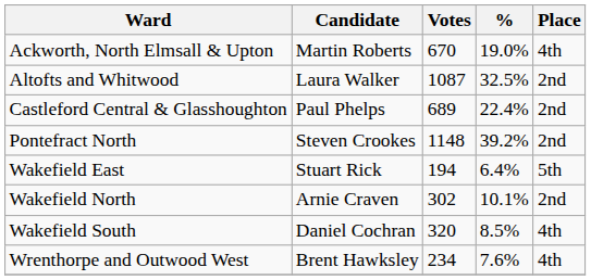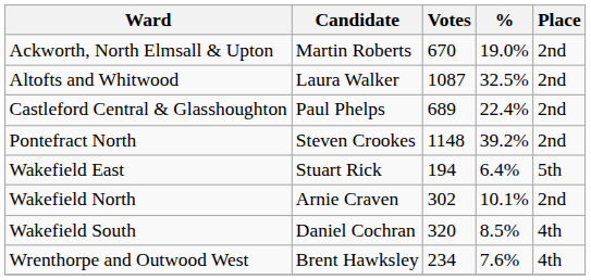Ackworth, North Elmsall & Upton | Place: 4th -> 2nd
